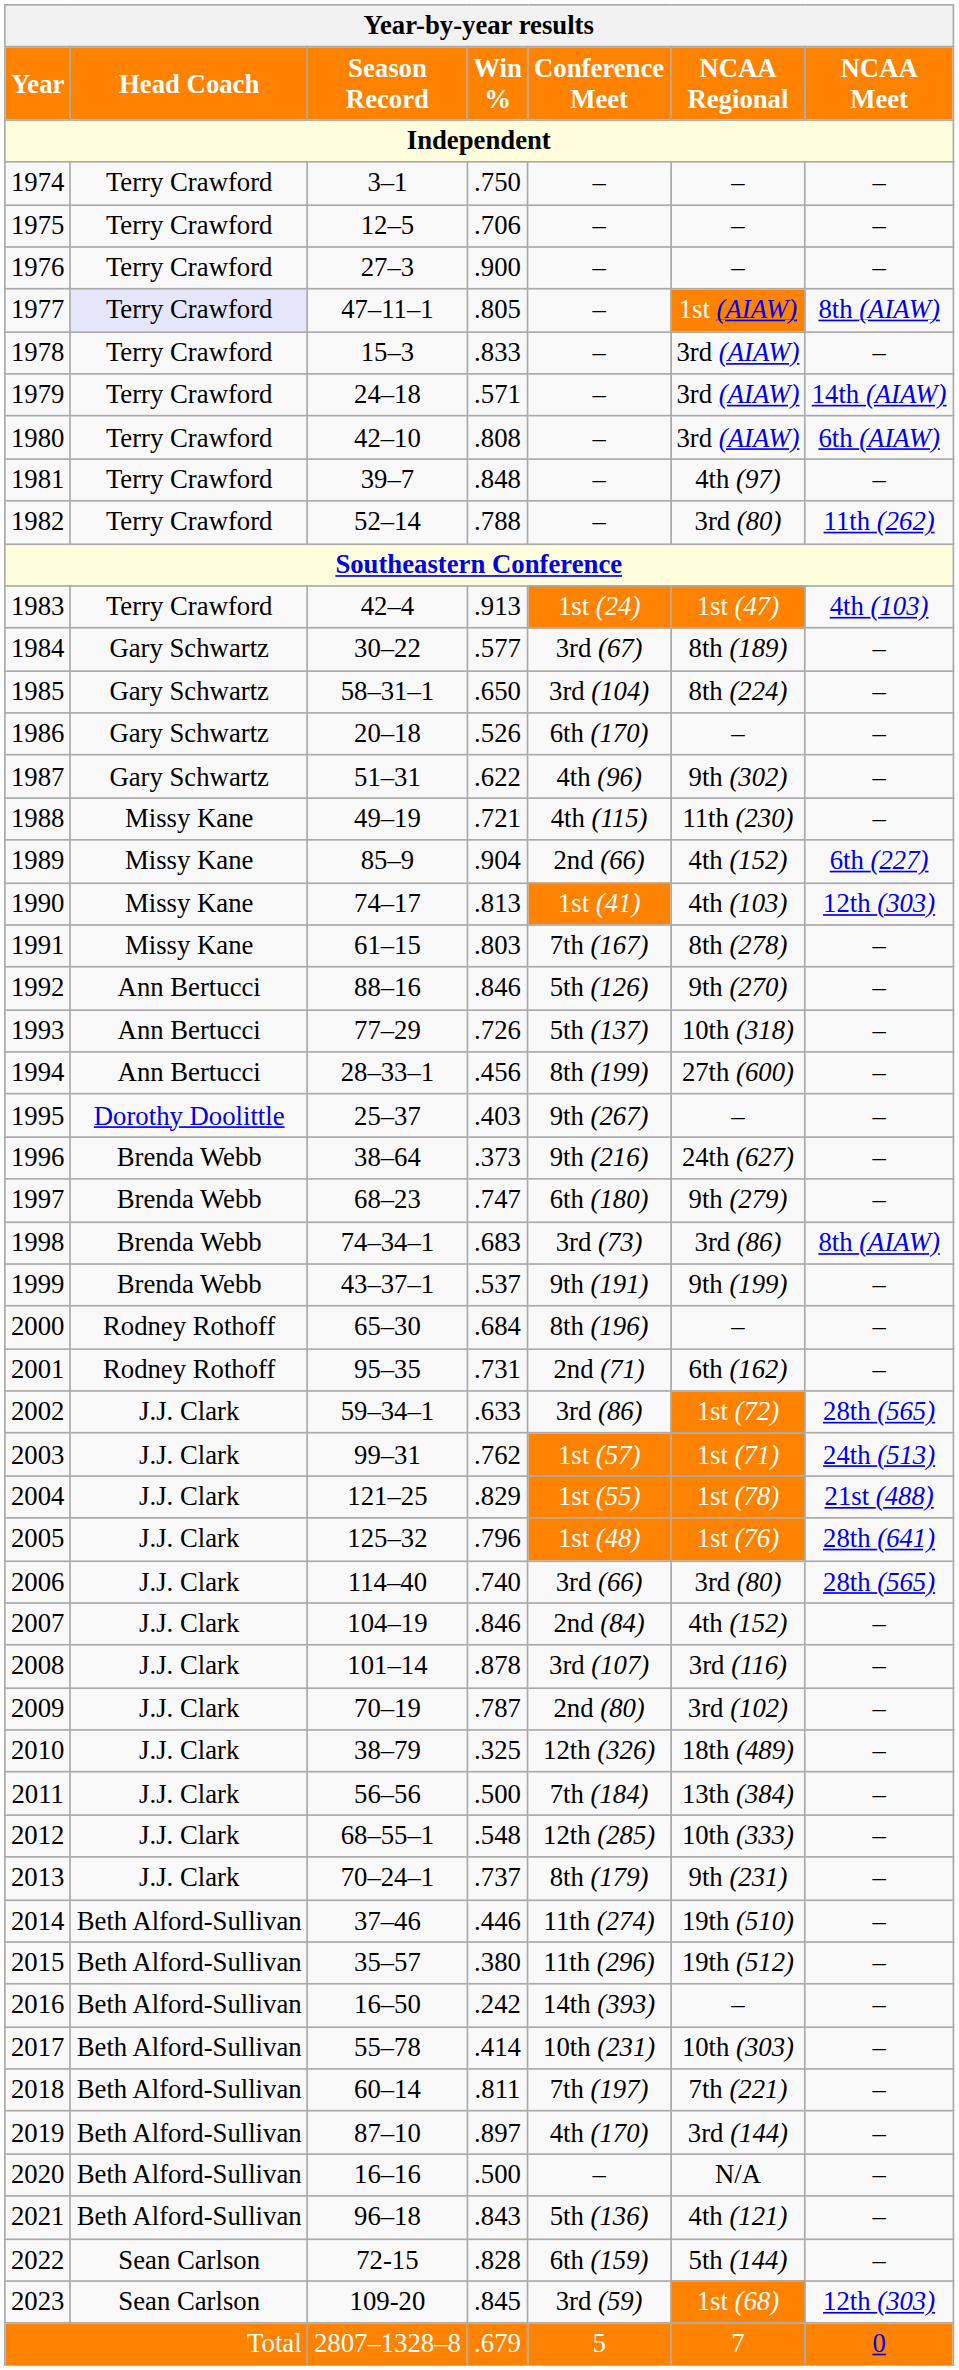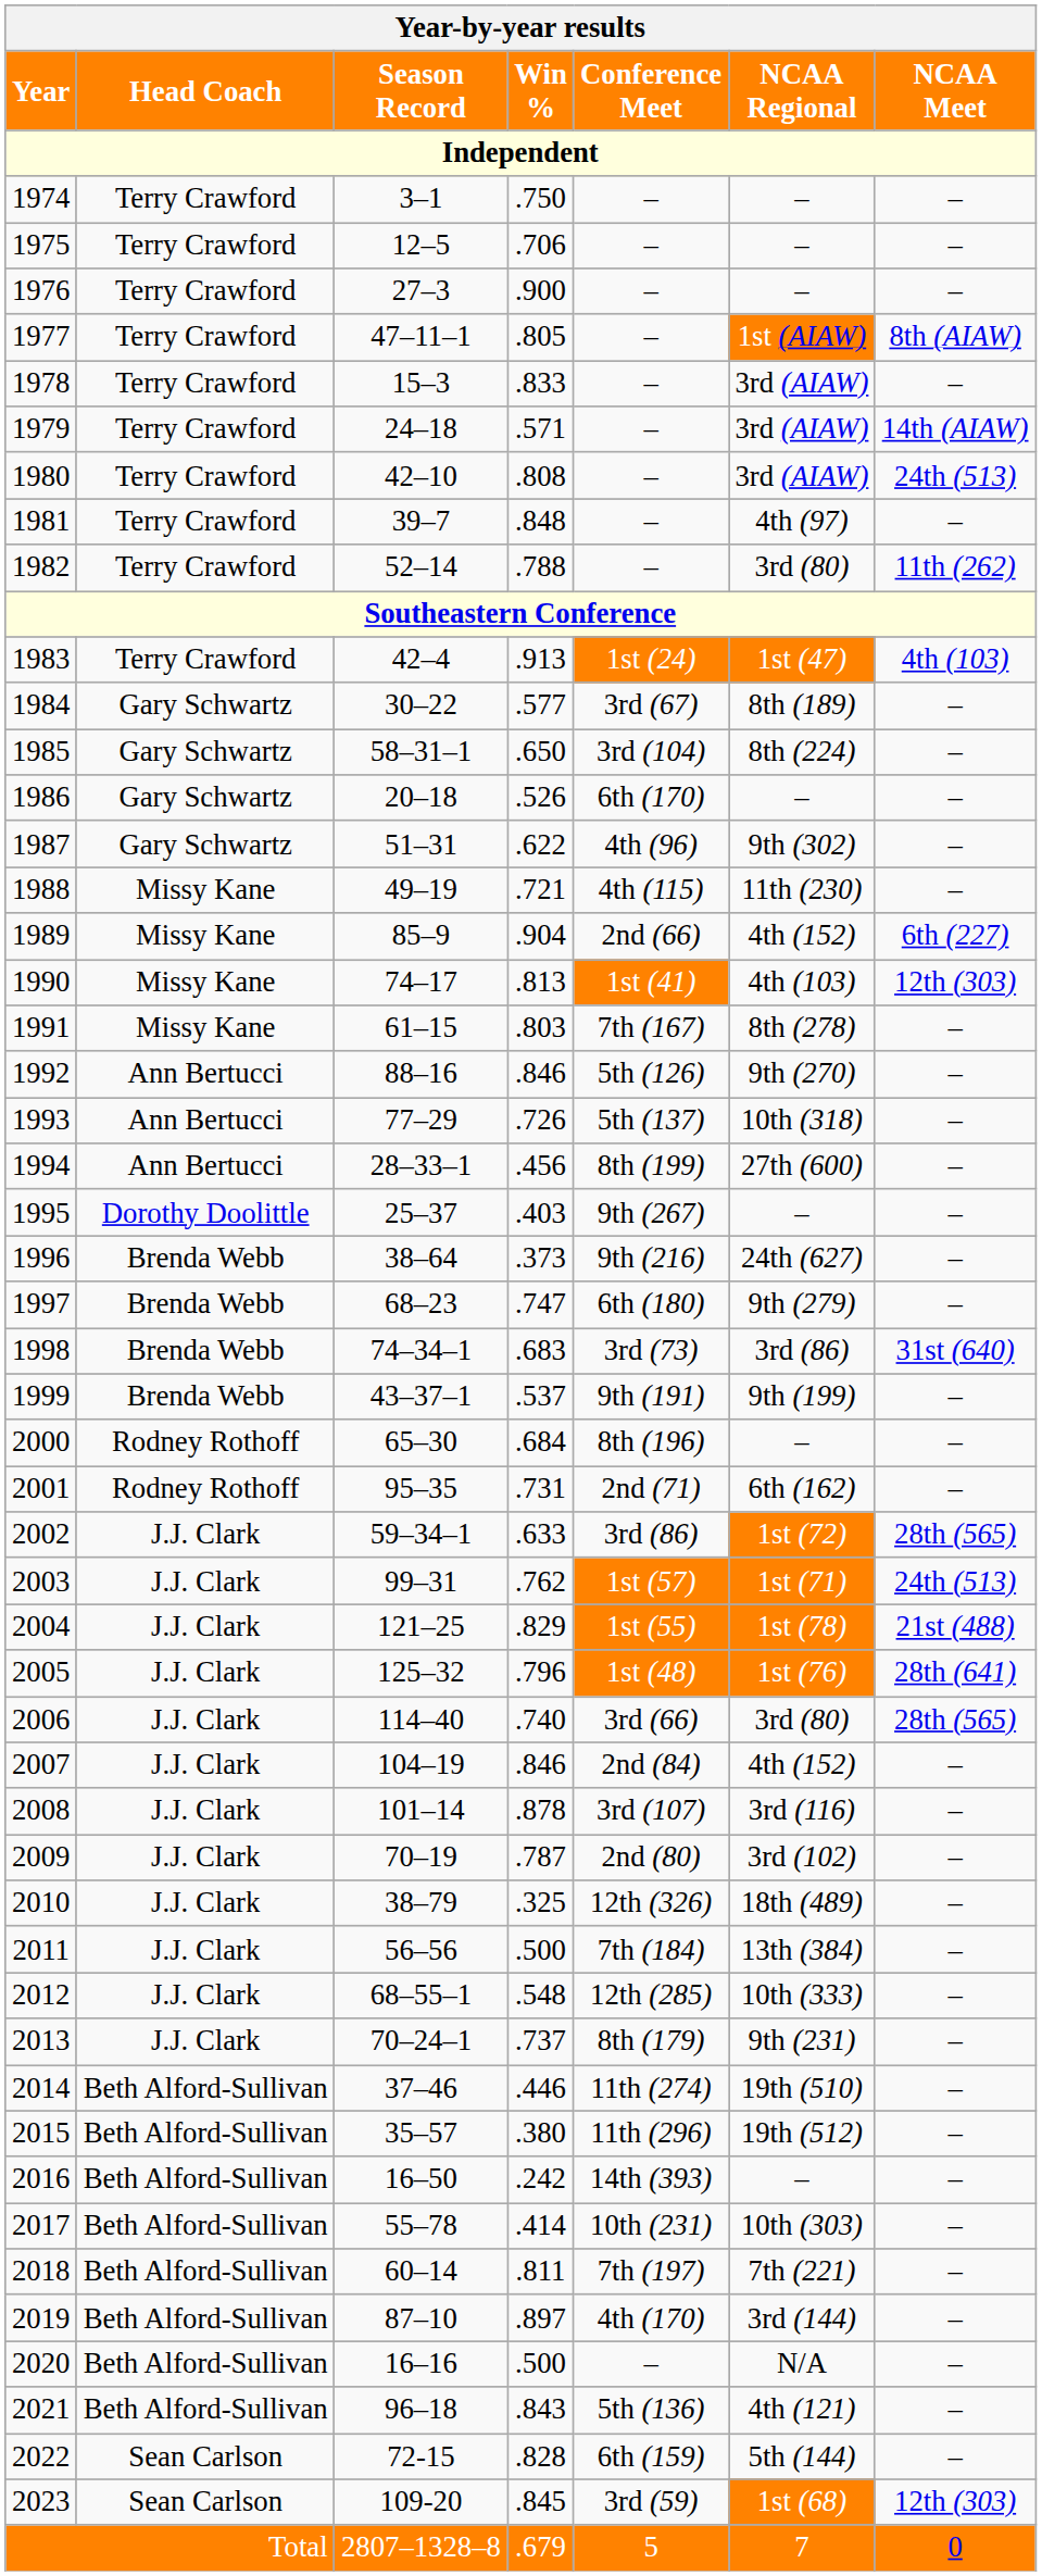1977 | Head Coach: lavender background -> no background
1980 | NCAA Meet: 6th (AIAW) -> 24th (513)
1998 | NCAA Meet: 8th (AIAW) -> 31st (640)
